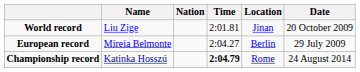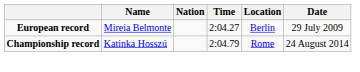- row: World record | Liu Zige | 2:01.81 | Jinan | 20 October 2009
Championship record | Time: bold -> normal
